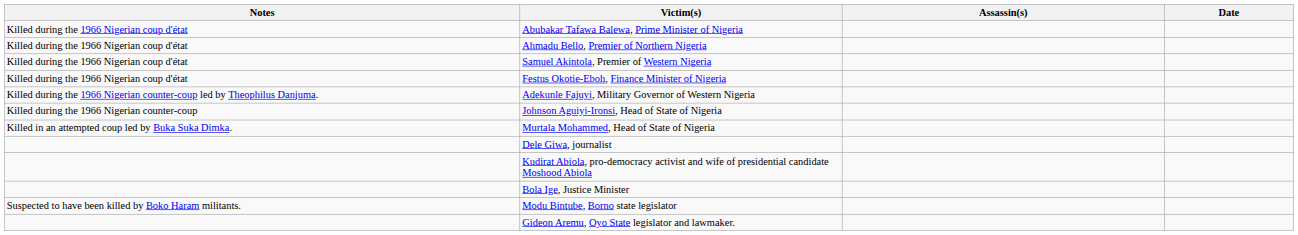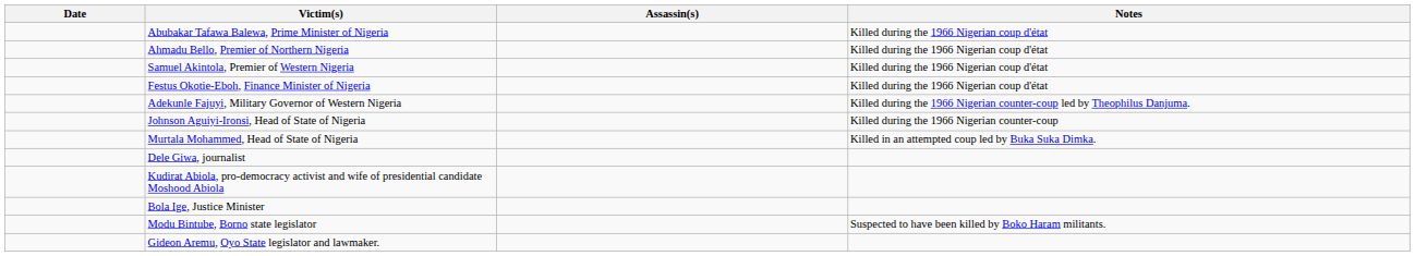columns swapped: Date <-> Notes
